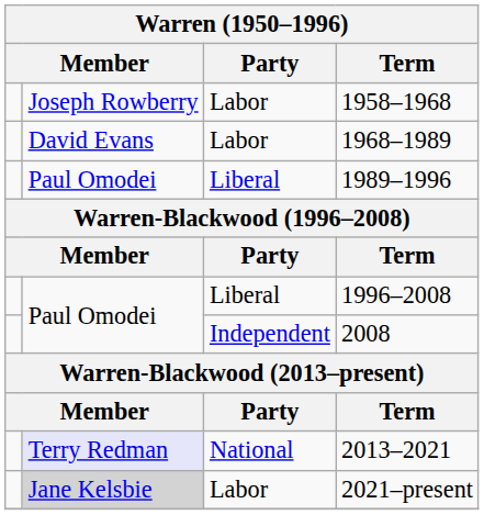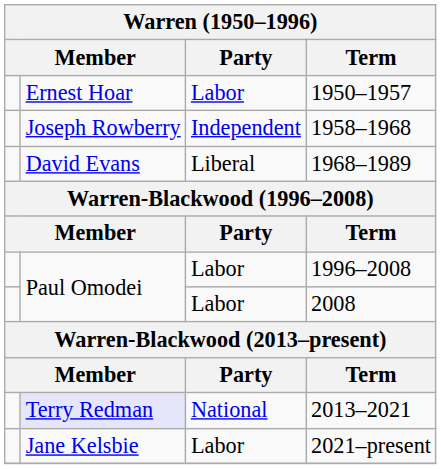+ row: Ernest Hoar | Labor | 1950–1957
1958–1968 | Party: Labor -> Independent
1968–1989 | Party: Labor -> Liberal
- row: Paul Omodei | Liberal | 1989–1996
1996–2008 | Party: Liberal -> Labor
2008 | Party: Independent -> Labor
2021–present | column 2: lightgrey background -> no background
